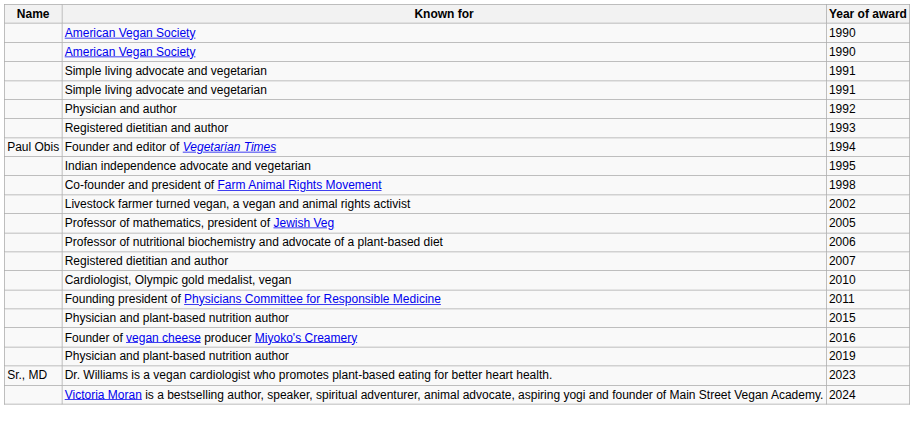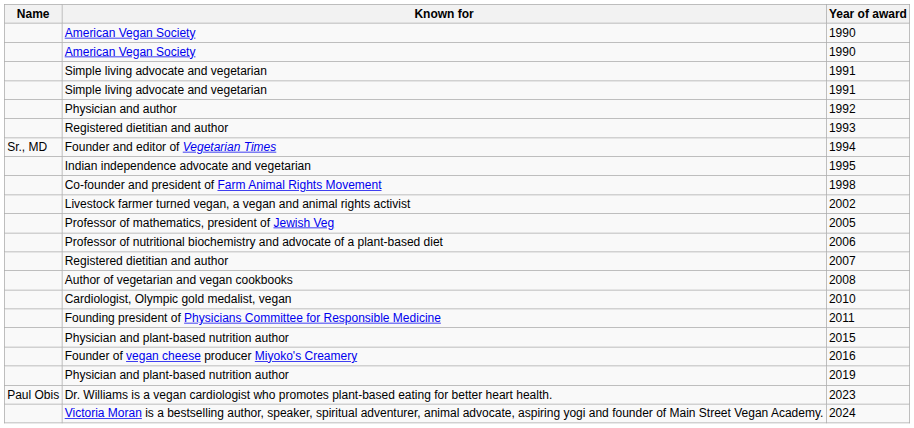1994 | Name: Paul Obis -> Sr., MD
+ row: Author of vegetarian and vegan cookbooks | 2008
2023 | Name: Sr., MD -> Paul Obis
